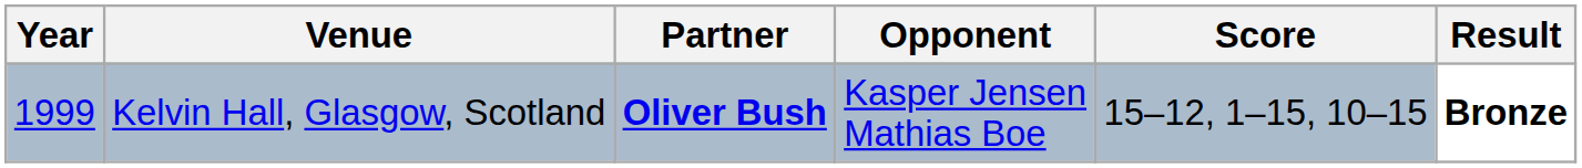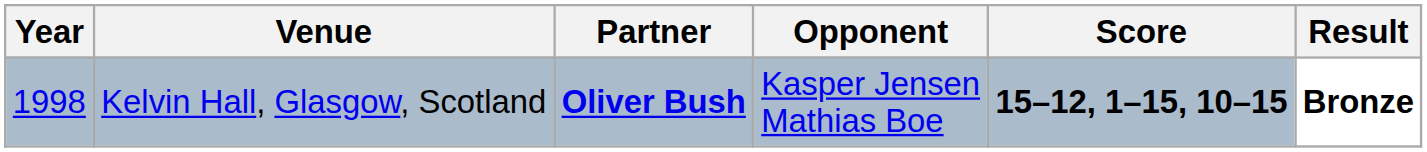Kelvin Hall, Glasgow, Scotland | Year: 1999 -> 1998
Kelvin Hall, Glasgow, Scotland | Score: normal -> bold
